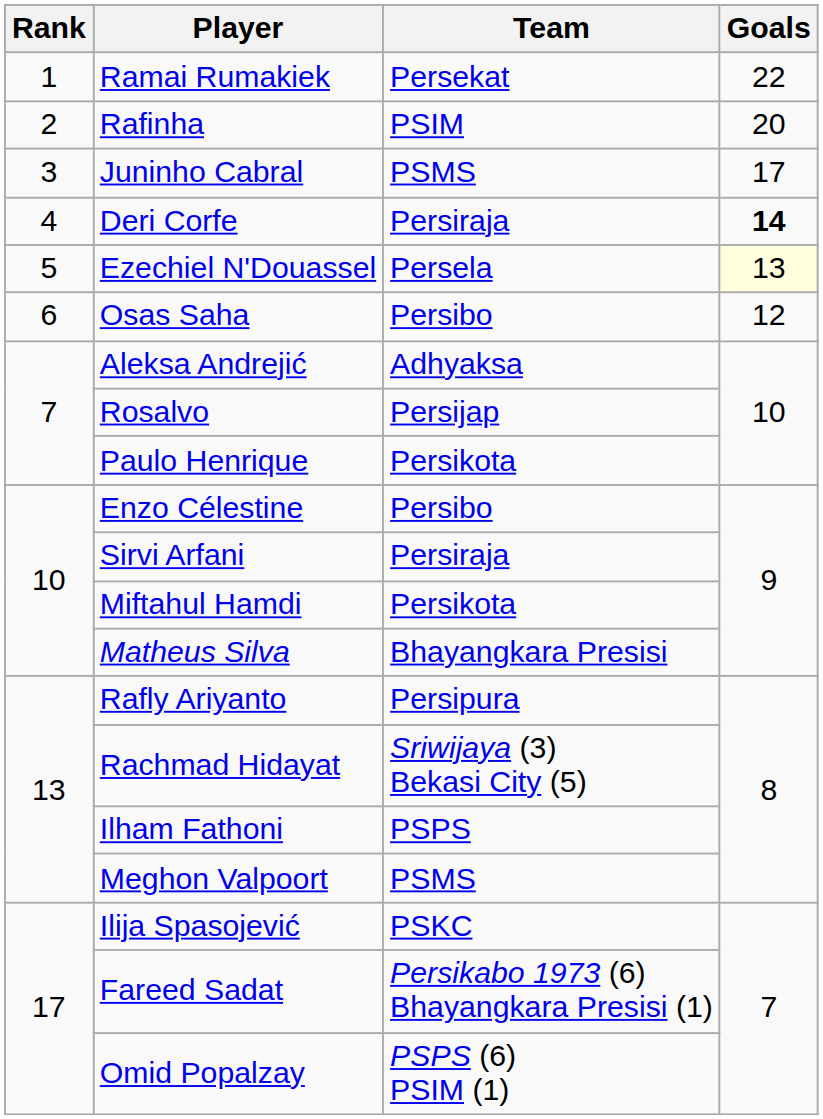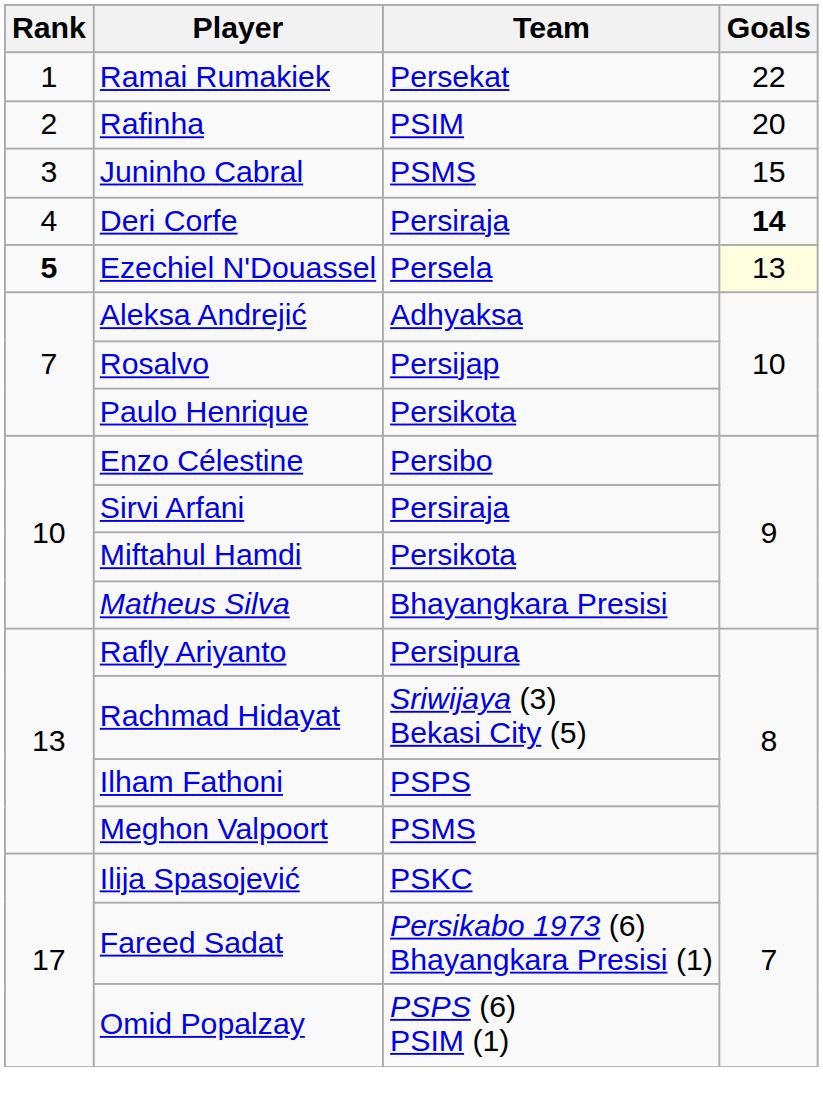Juninho Cabral | Goals: 17 -> 15
Ezechiel N'Douassel | Rank: normal -> bold
- row: 6 | Osas Saha | Persibo | 12
